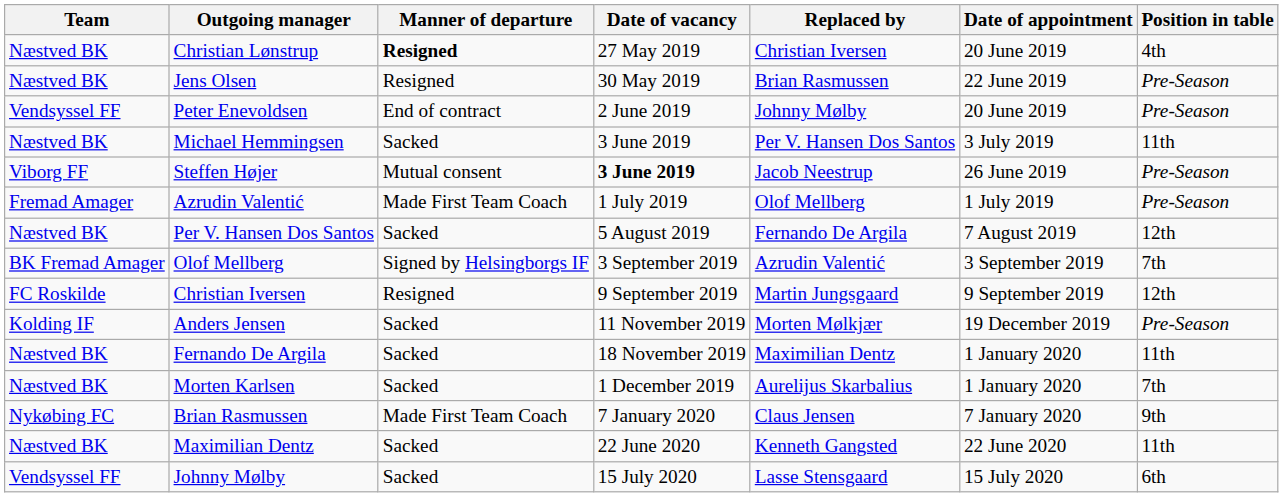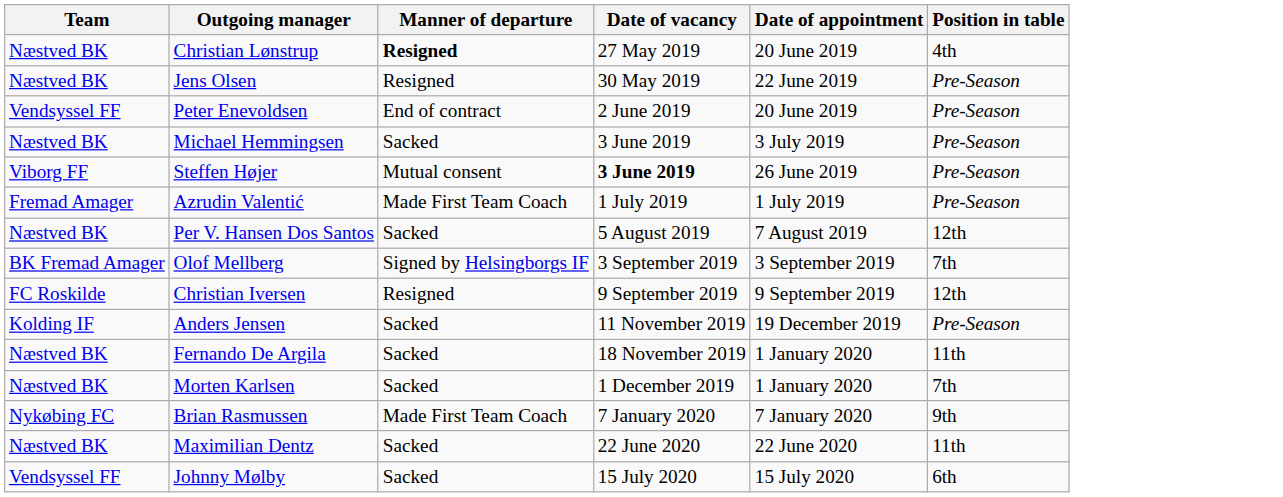- column: Replaced by | Christian Iversen | Brian Rasmussen | Johnny Mølby | Per V. Hansen Dos Santos | Jacob Neestrup | Olof Mellberg | Fernando De Argila | Azrudin Valentić | Martin Jungsgaard | Morten Mølkjær | Maximilian Dentz | Aurelijus Skarbalius | Claus Jensen | Kenneth Gangsted | Lasse Stensgaard
Michael Hemmingsen | Position in table: 11th -> Pre-Season
